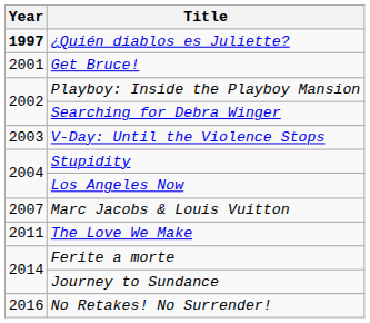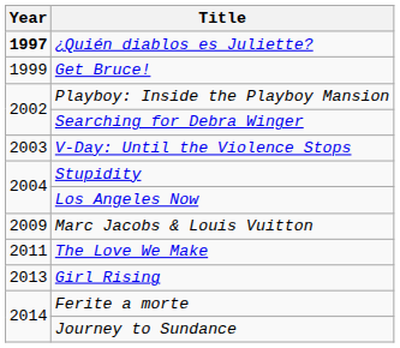Get Bruce! | Year: 2001 -> 1999
Marc Jacobs & Louis Vuitton | Year: 2007 -> 2009
+ row: 2013 | Girl Rising
- row: 2016 | No Retakes! No Surrender!
